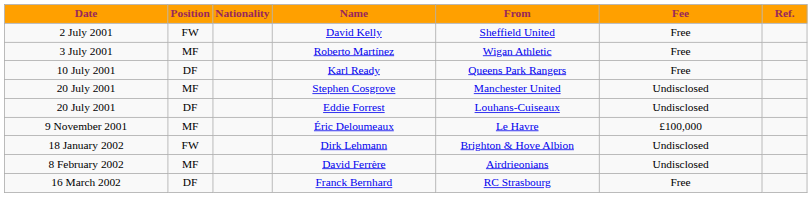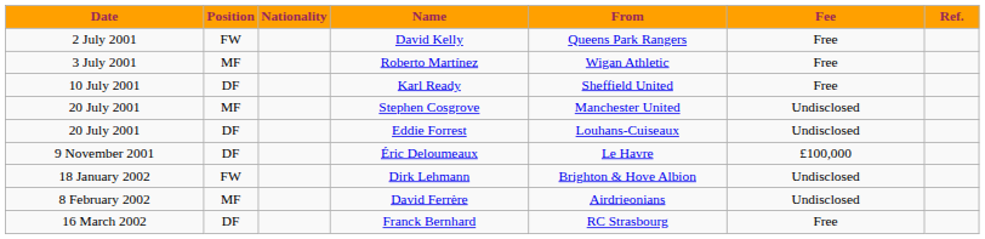David Kelly | From: Sheffield United -> Queens Park Rangers
Karl Ready | From: Queens Park Rangers -> Sheffield United
Éric Deloumeaux | Position: MF -> DF
